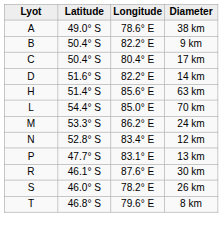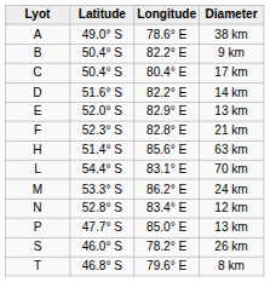+ row: E | 52.0° S | 82.9° E | 13 km
+ row: F | 52.3° S | 82.8° E | 21 km
70 km | Longitude: 85.0° E -> 83.1° E
P / 13 km | Longitude: 83.1° E -> 85.0° E
- row: R | 46.1° S | 87.6° E | 30 km
